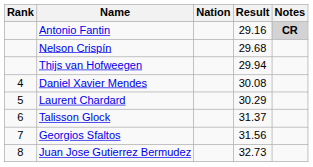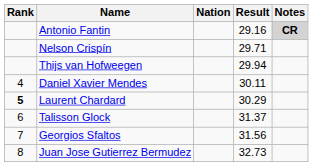Nelson Crispín | Result: 29.68 -> 29.71
Daniel Xavier Mendes | Result: 30.08 -> 30.11
Laurent Chardard | Rank: normal -> bold
